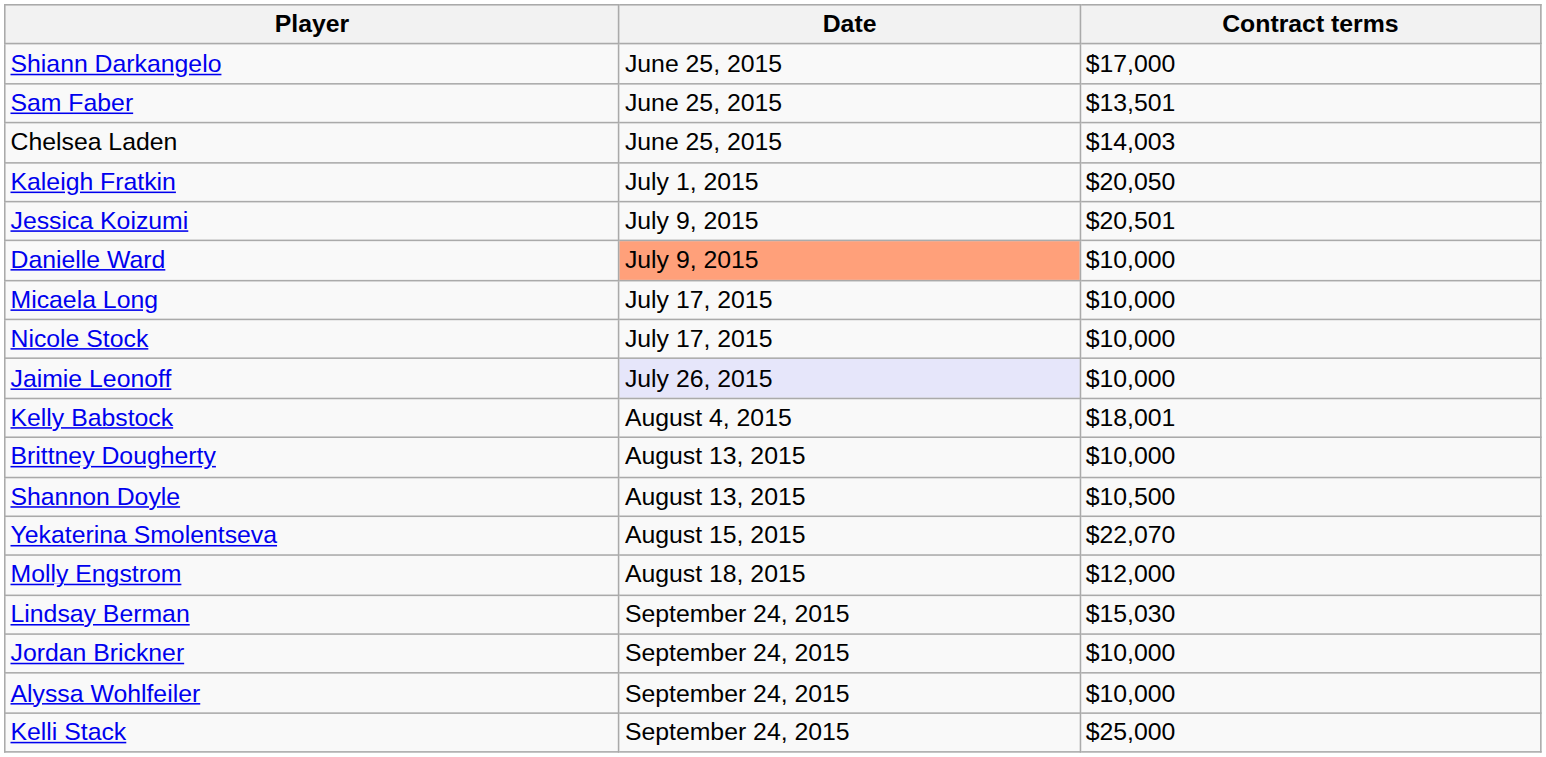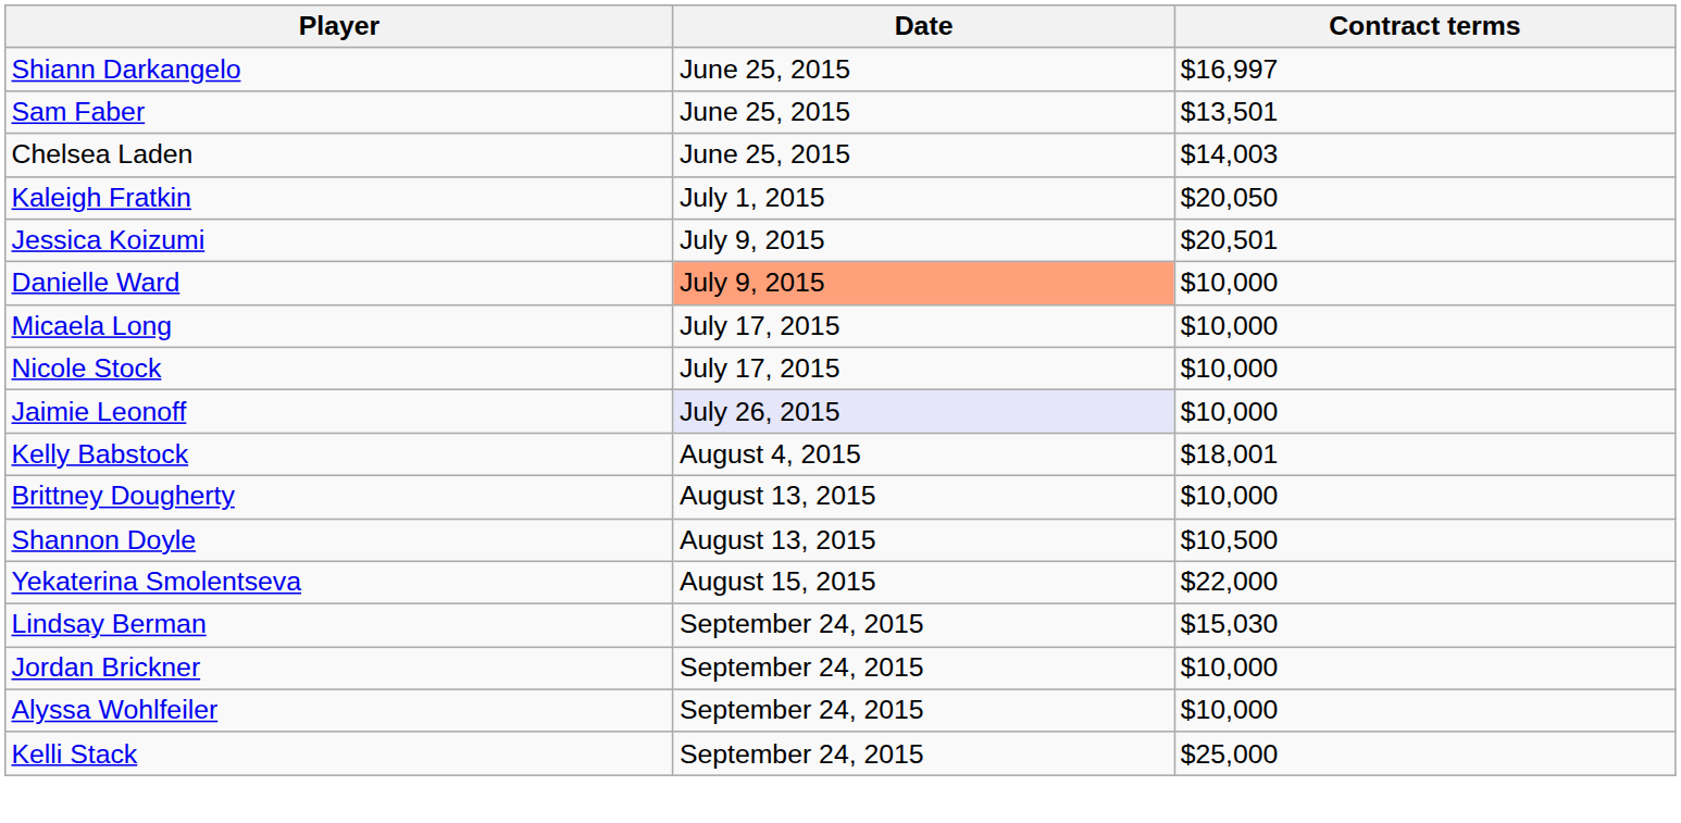Shiann Darkangelo | Contract terms: $17,000 -> $16,997
Yekaterina Smolentseva | Contract terms: $22,070 -> $22,000
- row: Molly Engstrom | August 18, 2015 | $12,000
